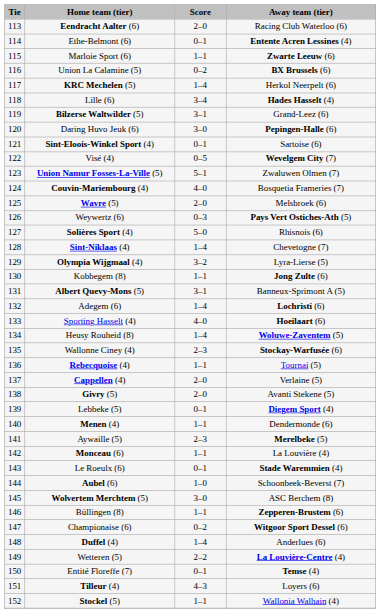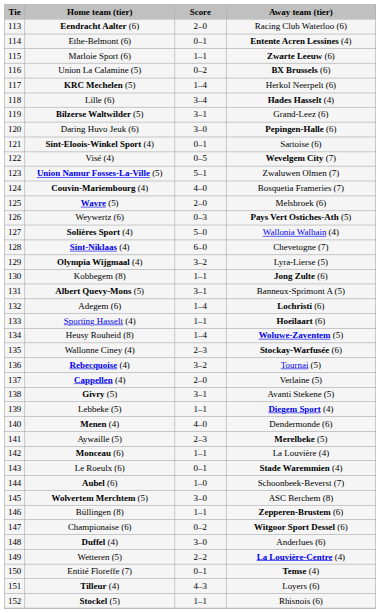Solières Sport (4) | Away team (tier): Rhisnois (6) -> Wallonia Walhain (4)
Sint-Niklaas (4) | Score: 1–4 -> 6–0
Sporting Hasselt (4) | Score: 4–0 -> 1–1
Rebecquoise (4) | Score: 1–1 -> 3–2
Givry (5) | Score: 2–0 -> 3–1
Lebbeke (5) | Score: 0–1 -> 1–1
Menen (4) | Score: 1–1 -> 4–0
Duffel (4) | Score: 1–4 -> 3–0
Stockel (5) | Away team (tier): Wallonia Walhain (4) -> Rhisnois (6)
